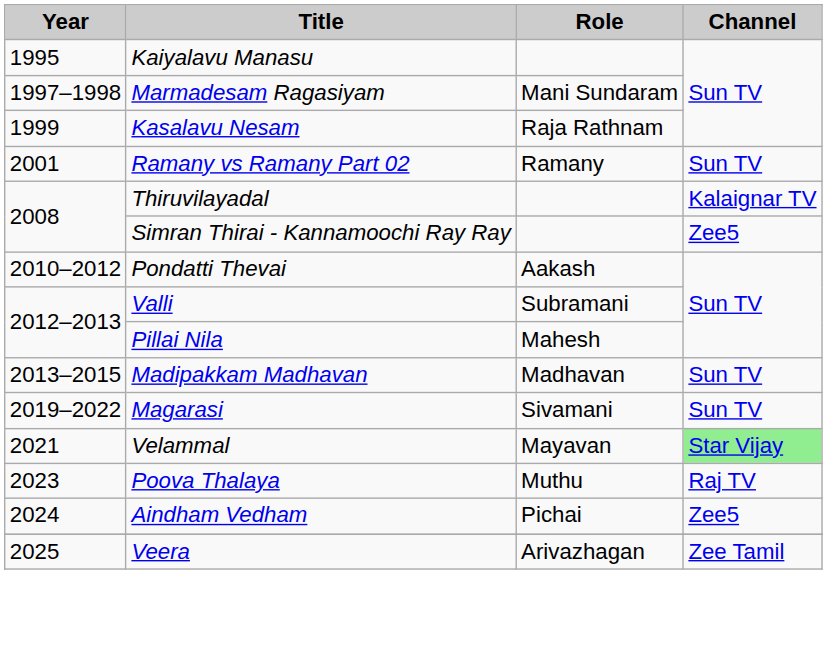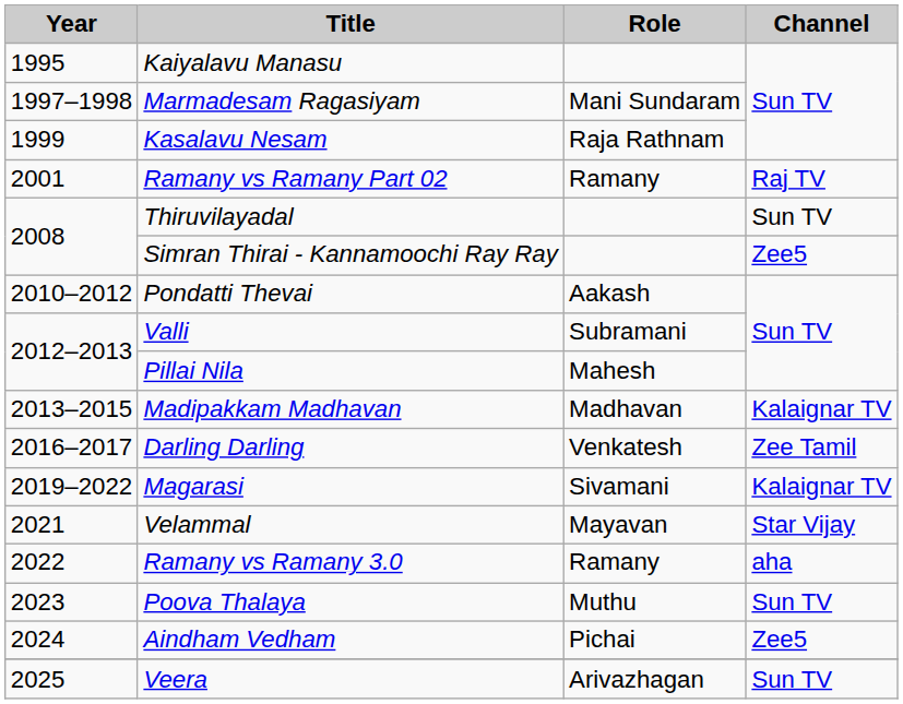Ramany vs Ramany Part 02 | Channel: Sun TV -> Raj TV
Thiruvilayadal | Channel: Kalaignar TV -> Sun TV
Madipakkam Madhavan | Channel: Sun TV -> Kalaignar TV
+ row: 2016–2017 | Darling Darling | Venkatesh | Zee Tamil
Magarasi | Channel: Sun TV -> Kalaignar TV
Velammal | Channel: lightgreen background -> no background
+ row: 2022 | Ramany vs Ramany 3.0 | Ramany | aha
Poova Thalaya | Channel: Raj TV -> Sun TV
Veera | Channel: Zee Tamil -> Sun TV
